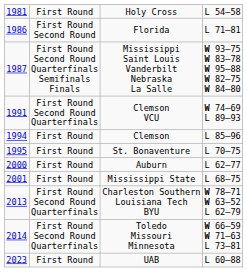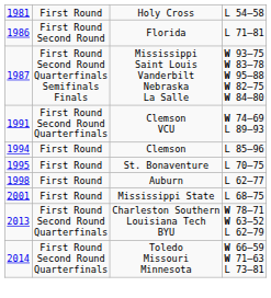Auburn | column 1: 2000 -> 1998
- row: 2023 | First Round | UAB | L 60–88
